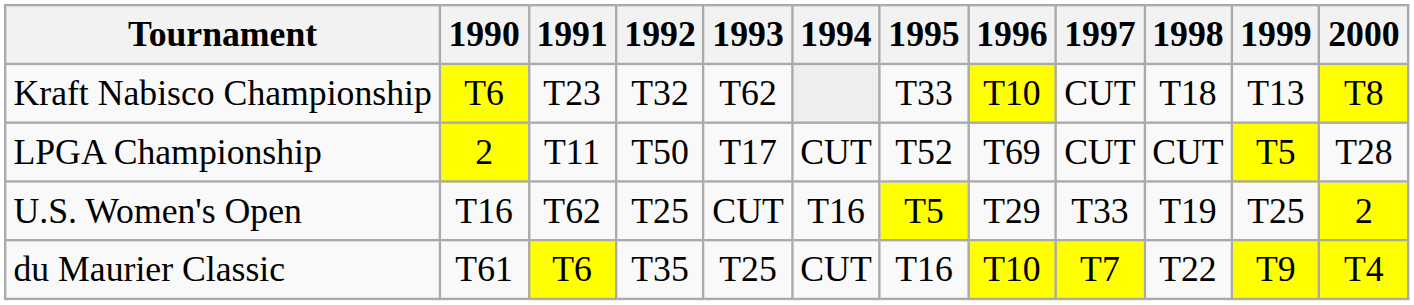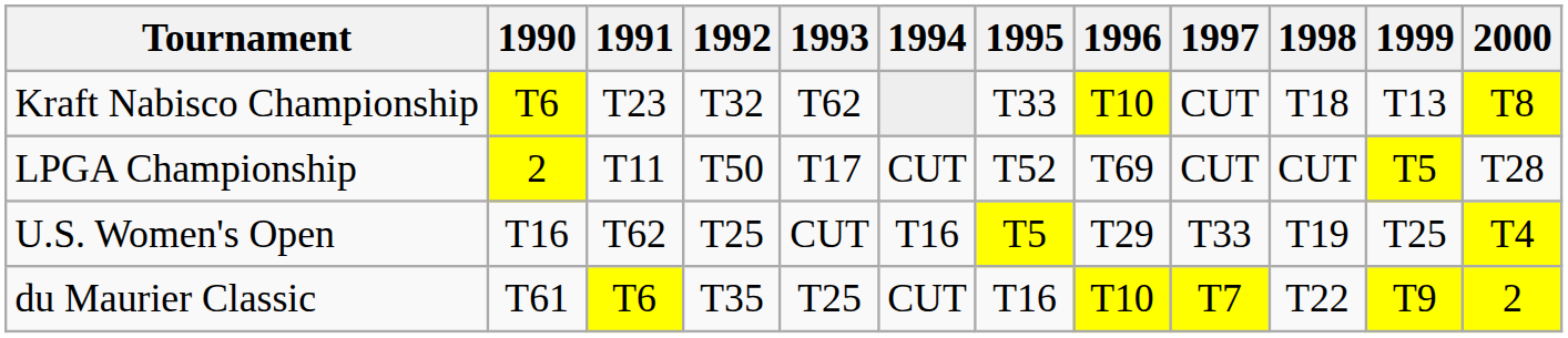U.S. Women's Open | 2000: 2 -> T4
du Maurier Classic | 2000: T4 -> 2
